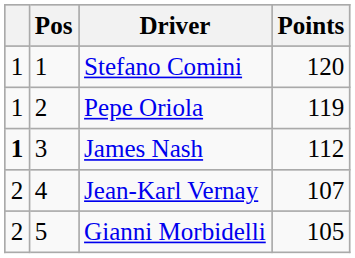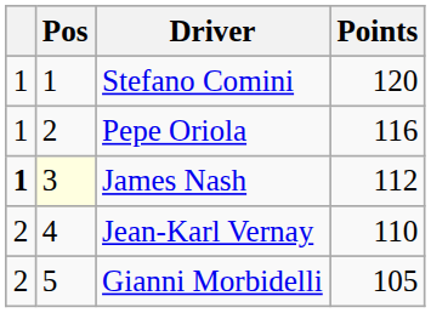Pepe Oriola | Points: 119 -> 116
James Nash | Pos: no background -> lightyellow background
Jean-Karl Vernay | Points: 107 -> 110
